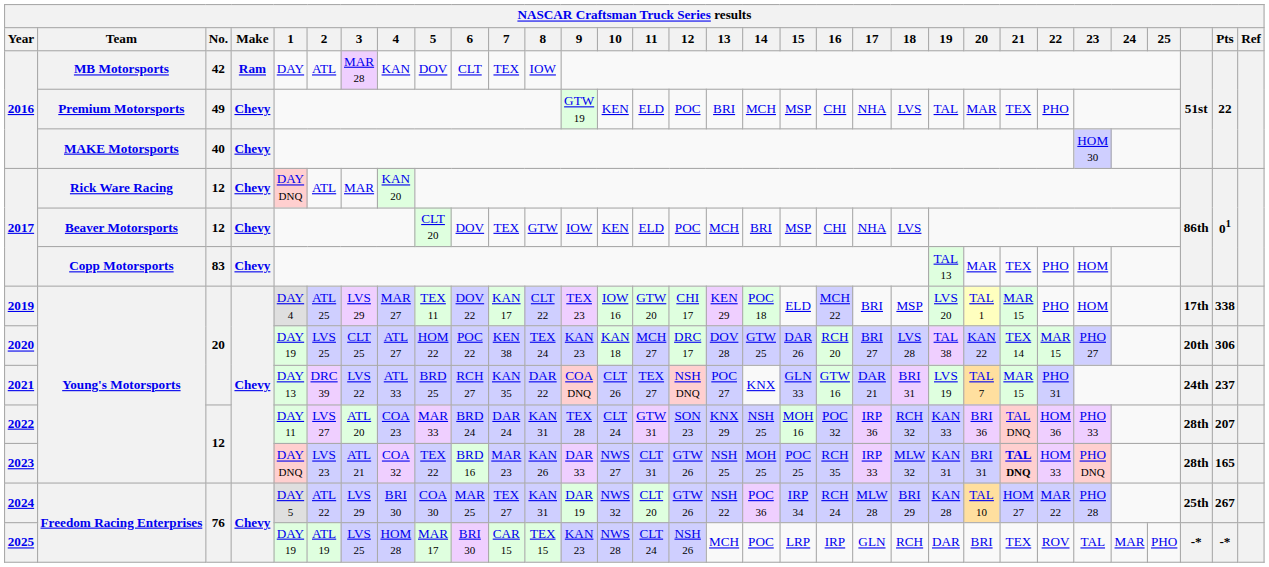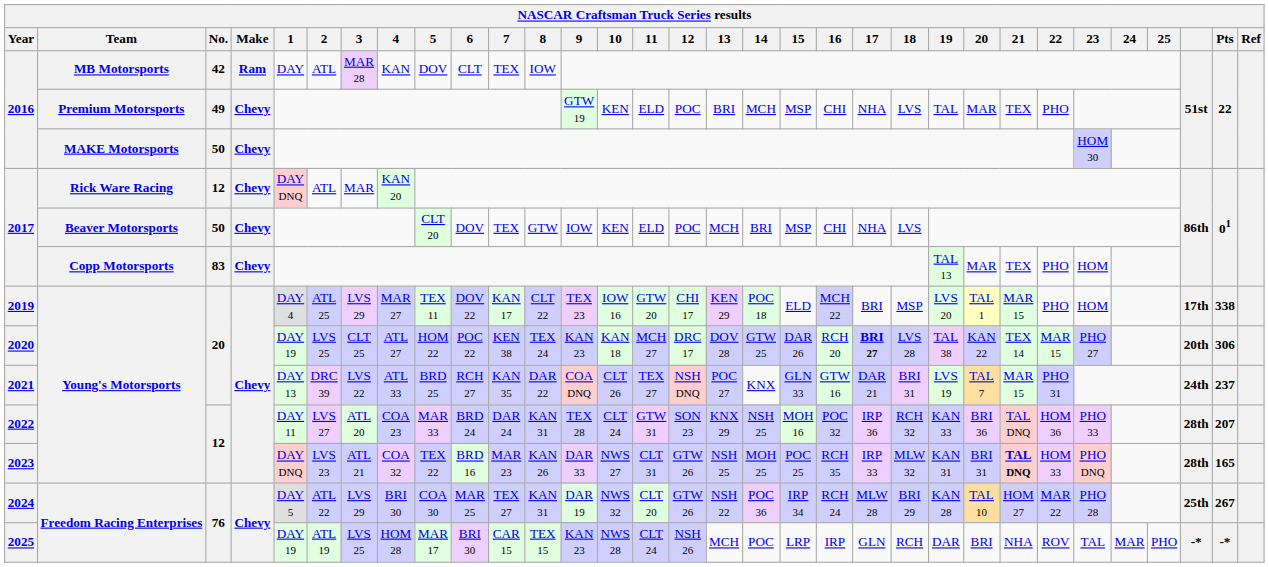2016 / MAKE Motorsports | No.: 40 -> 50
2017 / Beaver Motorsports | No.: 12 -> 50
2020 | 17: normal -> bold
2025 | 21: TEX -> NHA
